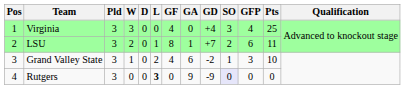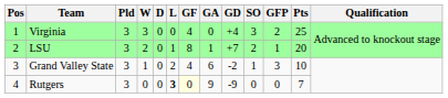Virginia | GFP: 4 -> 2
LSU | GFP: 6 -> 1
LSU | Pts: 11 -> 20
Rutgers | GF: no background -> lightyellow background
Rutgers | SO: lavender background -> no background
Rutgers | Pts: 0 -> 7
